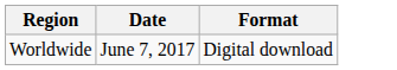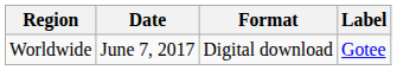+ column: Label | Gotee
